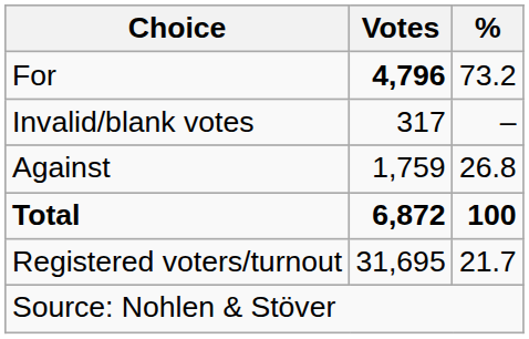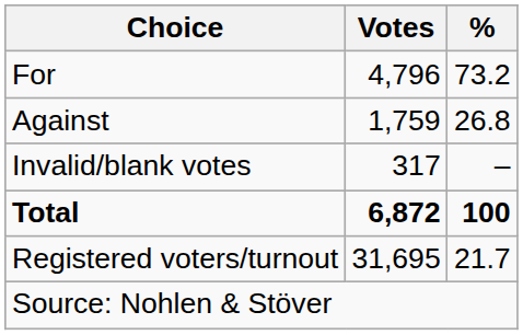For | Votes: bold -> normal
rows swapped: Against <-> Invalid/blank votes
